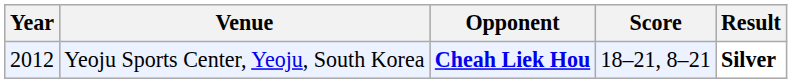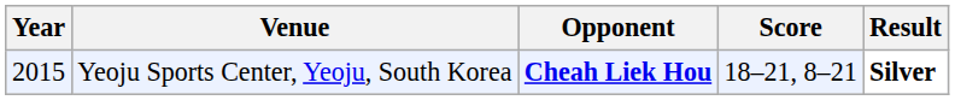Yeoju Sports Center, Yeoju, South Korea | Year: 2012 -> 2015
